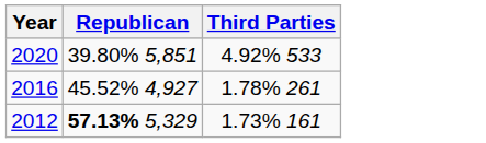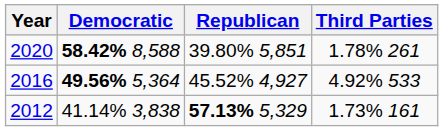+ column: Democratic | 58.42% 8,588 | 49.56% 5,364 | 41.14% 3,838
2020 | Third Parties: 4.92% 533 -> 1.78% 261
2016 | Third Parties: 1.78% 261 -> 4.92% 533
